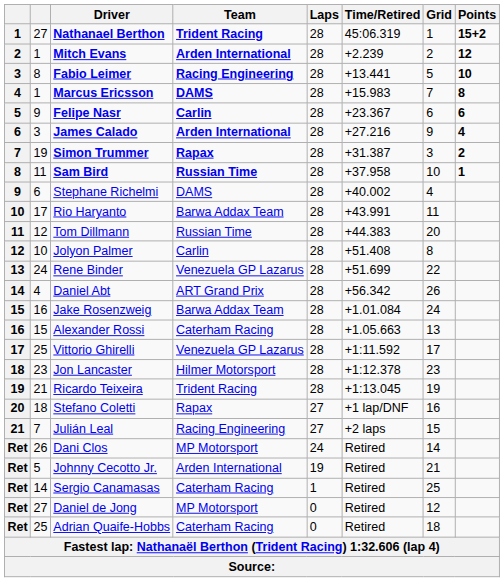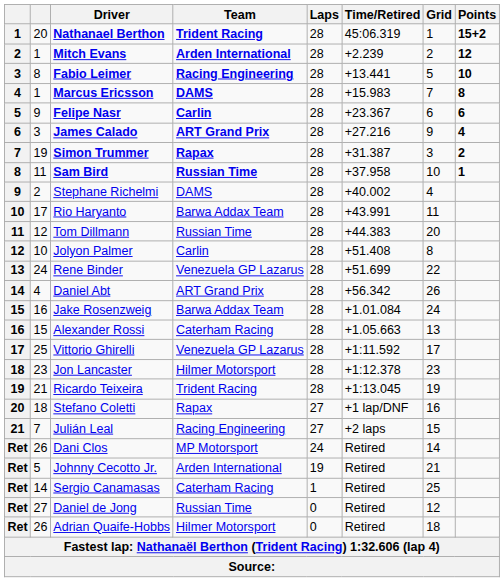Nathanael Berthon | column 2: 27 -> 20
James Calado | Team: Arden International -> ART Grand Prix
Stephane Richelmi | column 2: 6 -> 2
Daniel de Jong | Team: MP Motorsport -> Russian Time
Adrian Quaife-Hobbs | column 2: 25 -> 26
Adrian Quaife-Hobbs | Team: Caterham Racing -> Hilmer Motorsport
